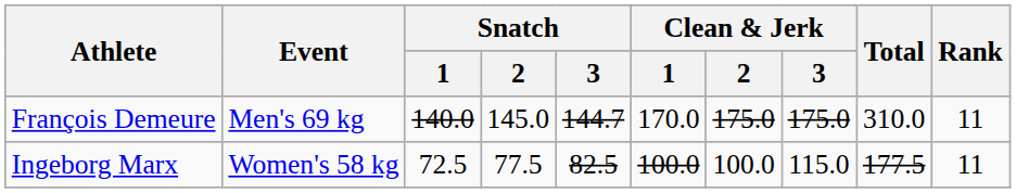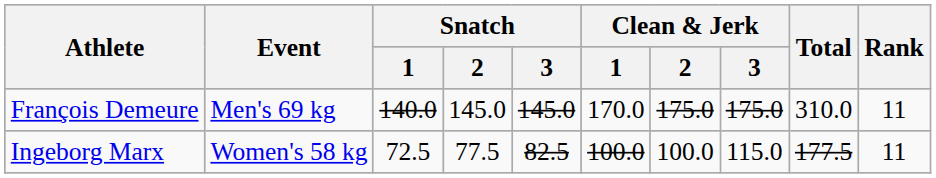François Demeure | Snatch / 3: 144.7 -> 145.0
